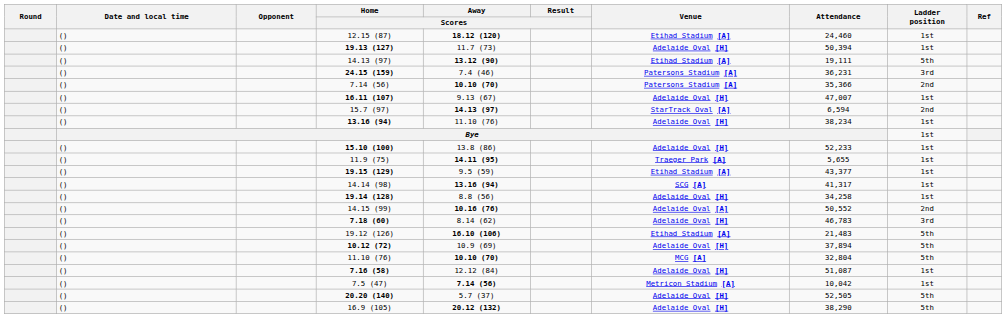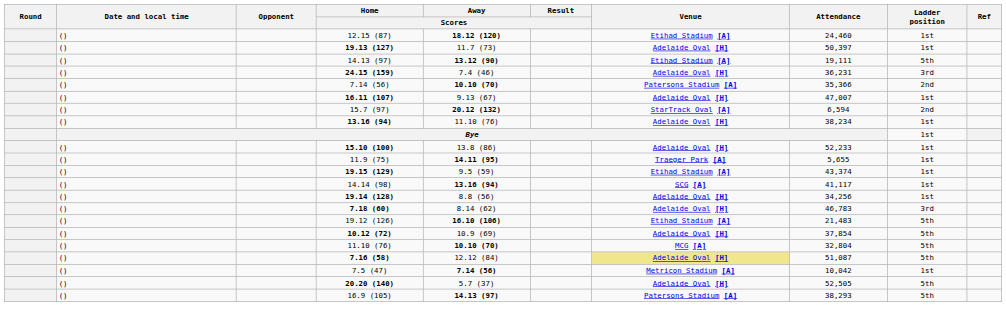19.13 (127) | Attendance: 50,394 -> 50,397
24.15 (159) | Venue: Patersons Stadium [A] -> Adelaide Oval [H]
15.7 (97) | Away / Scores: 14.13 (97) -> 20.12 (132)
19.15 (129) | Attendance: 43,377 -> 43,374
14.14 (98) | Attendance: 41,317 -> 41,117
19.14 (128) | Attendance: 34,258 -> 34,256
- row: () | 14.15 (99) | 10.16 (76) | Adelaide Oval [A] | 50,552 | 2nd
10.12 (72) | Attendance: 37,894 -> 37,854
7.16 (58) | Venue: no background -> khaki background
7.16 (58) | Ladder position: 1st -> 5th
16.9 (105) | Away / Scores: 20.12 (132) -> 14.13 (97)
16.9 (105) | Venue: Adelaide Oval [H] -> Patersons Stadium [A]
16.9 (105) | Attendance: 38,290 -> 38,293
